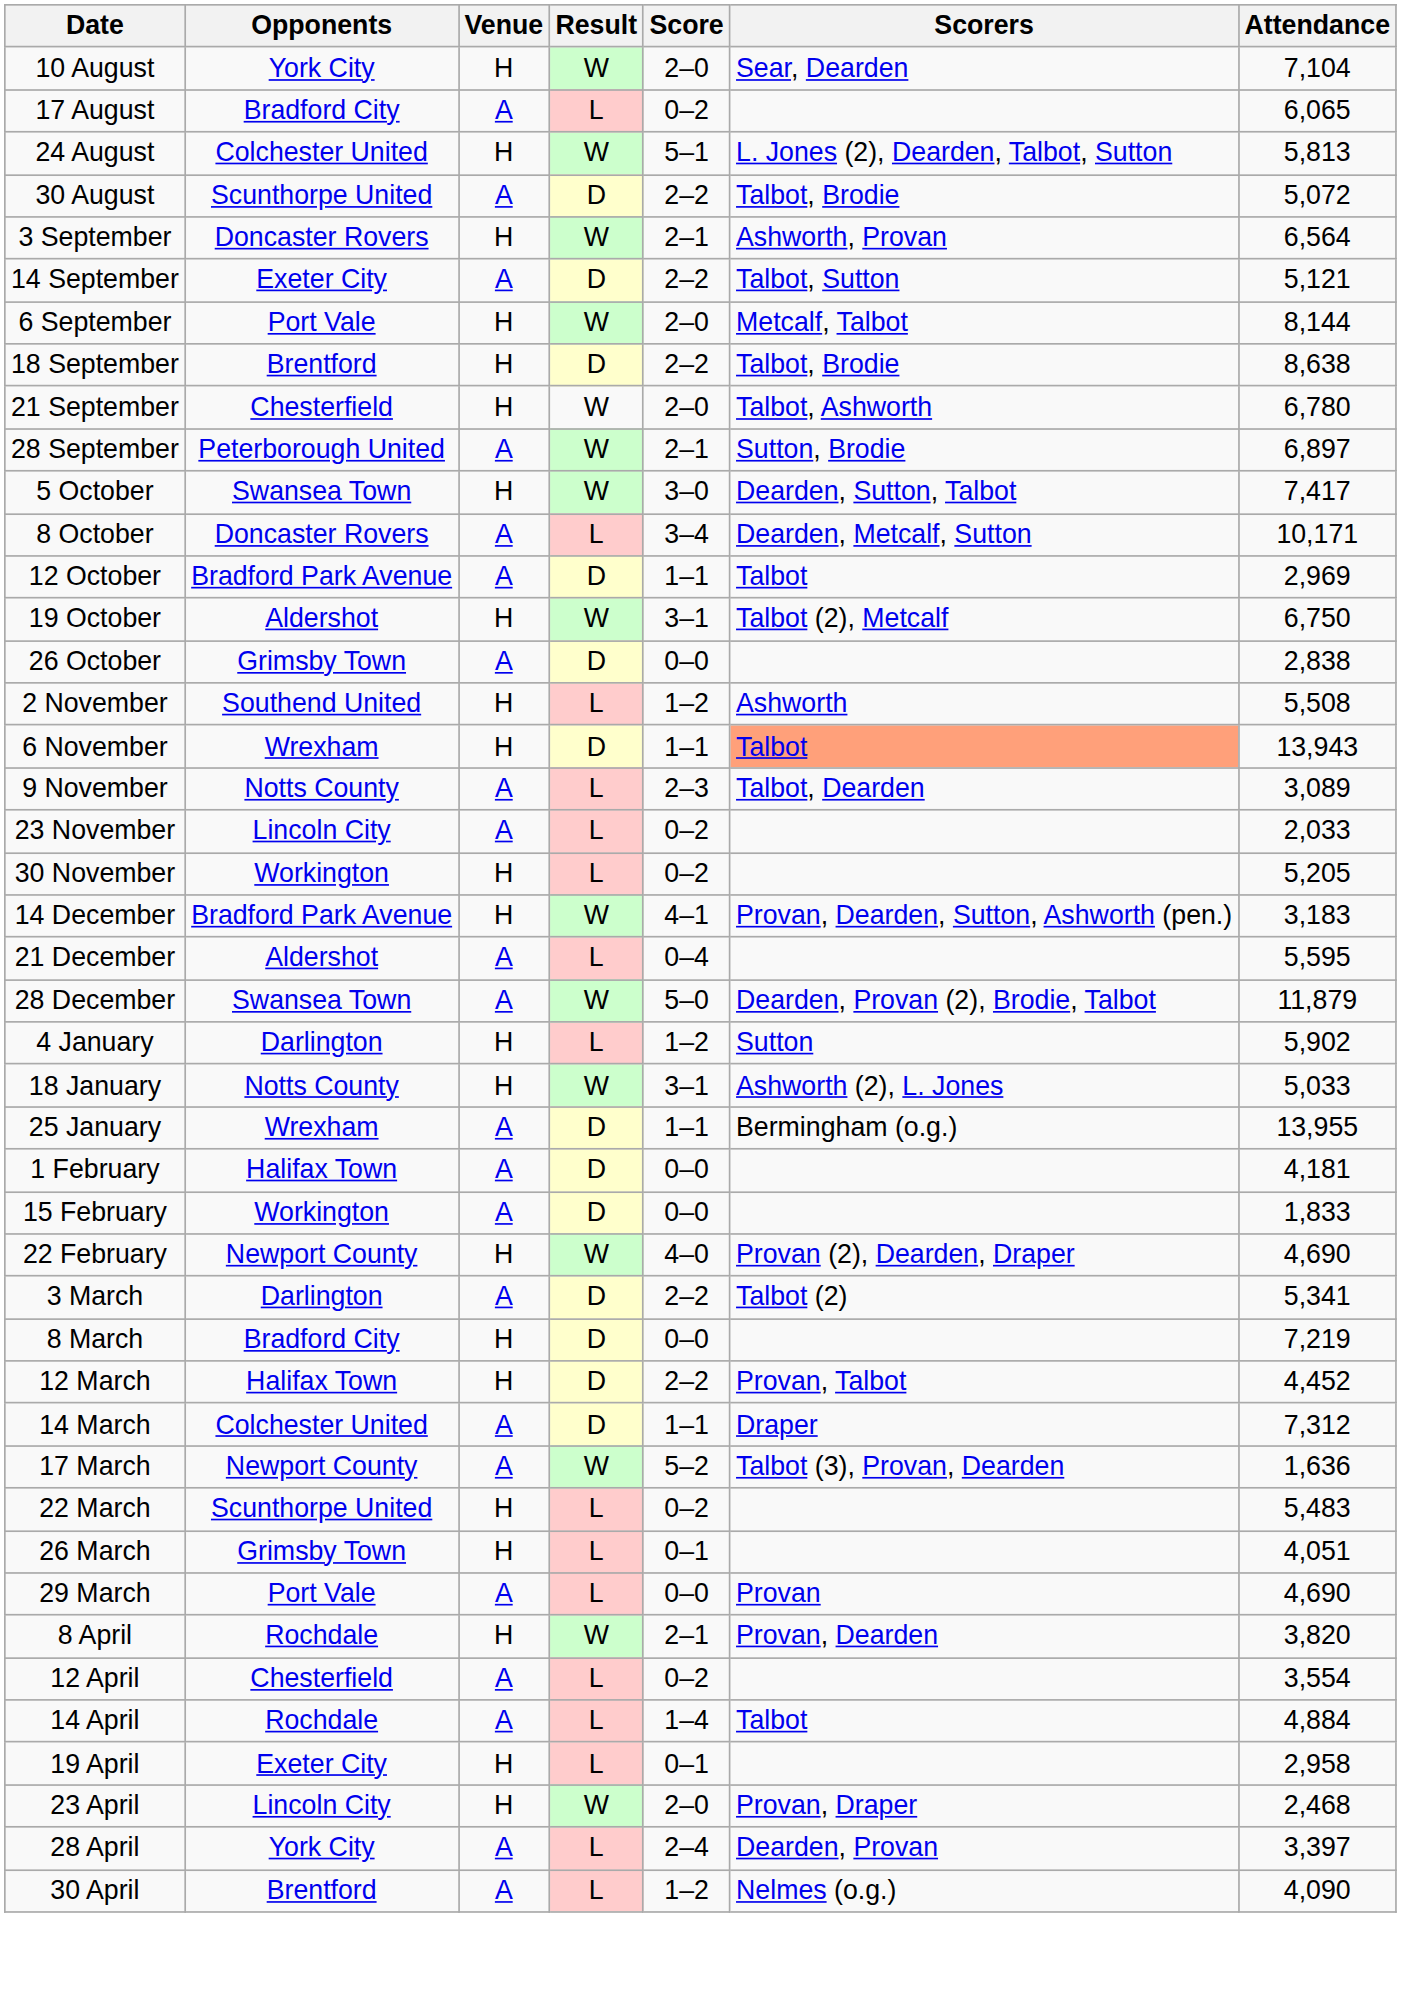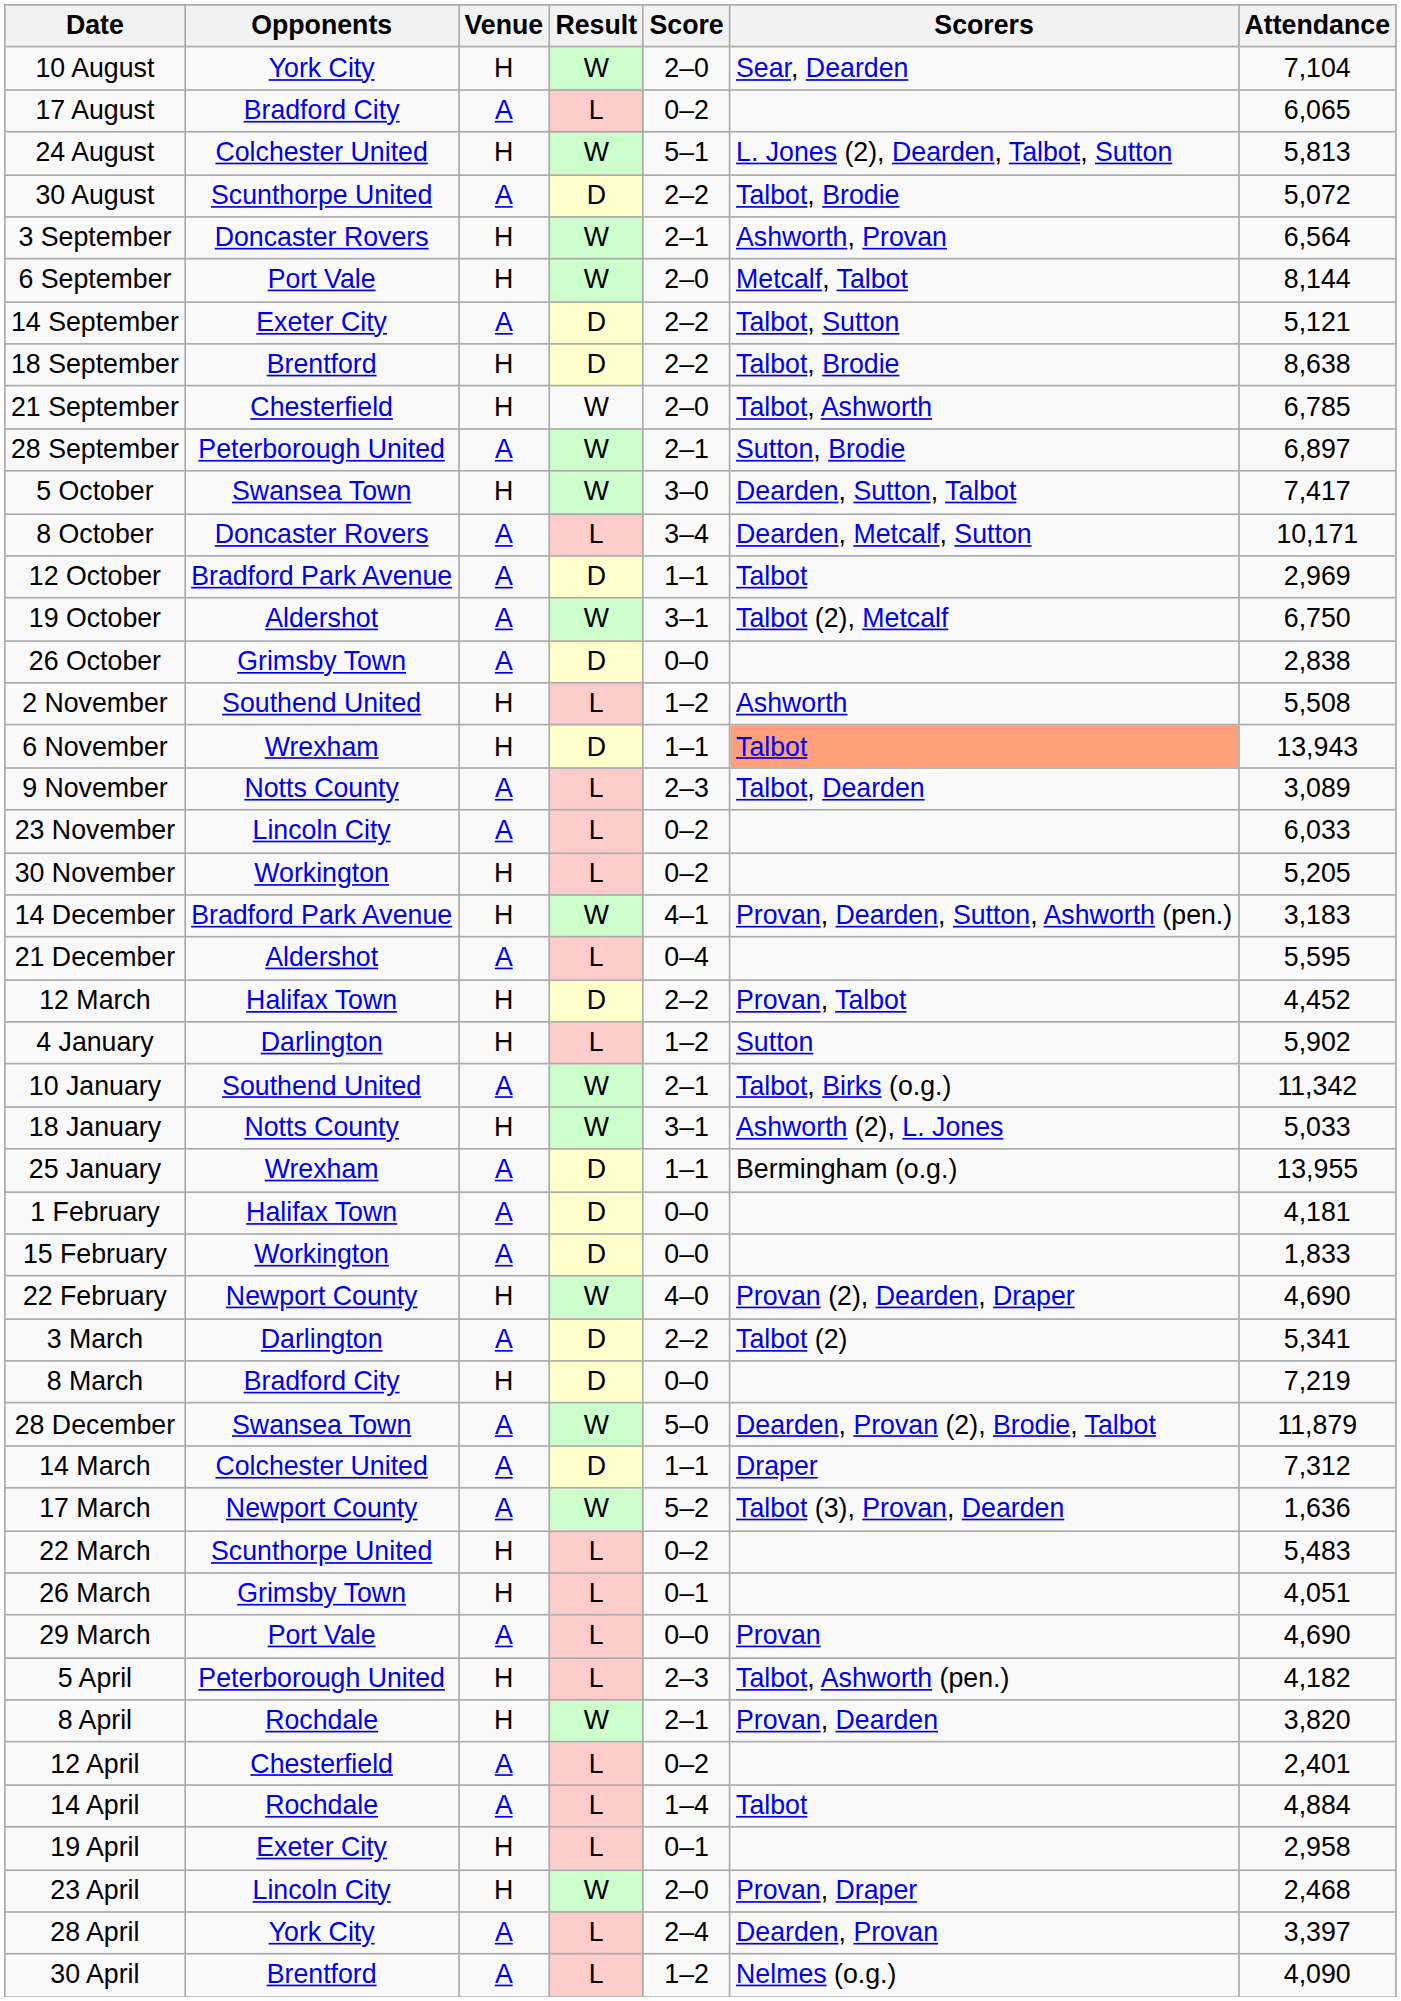rows swapped: 6 September <-> 14 September
21 September | Attendance: 6,780 -> 6,785
19 October | Venue: H -> A
23 November | Attendance: 2,033 -> 6,033
rows swapped: 28 December <-> 12 March
+ row: 10 January | Southend United | A | W | 2–1 | Talbot, Birks (o.g.) | 11,342
+ row: 5 April | Peterborough United | H | L | 2–3 | Talbot, Ashworth (pen.) | 4,182
12 April | Attendance: 3,554 -> 2,401
